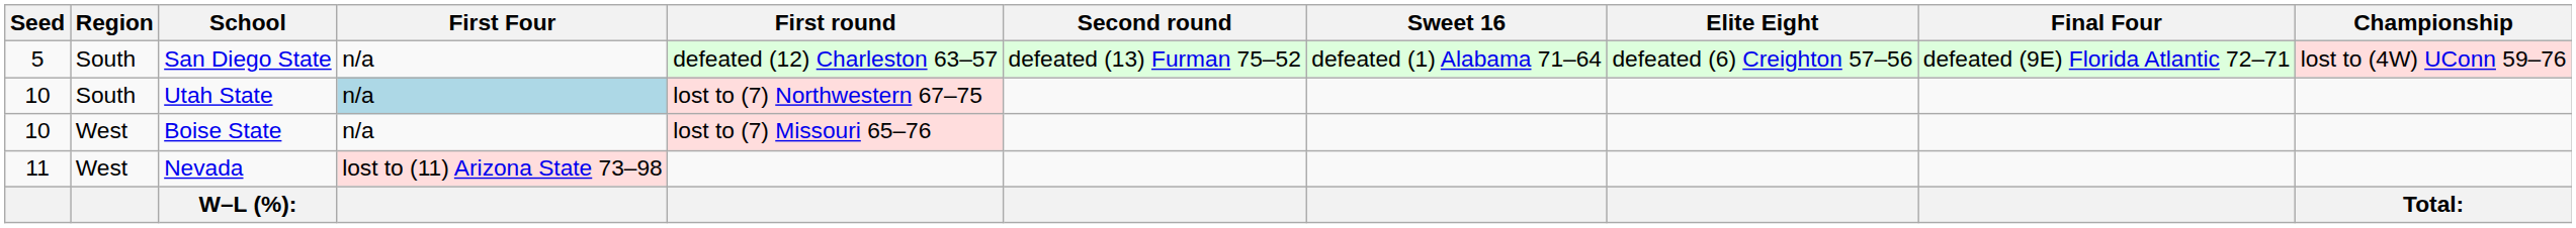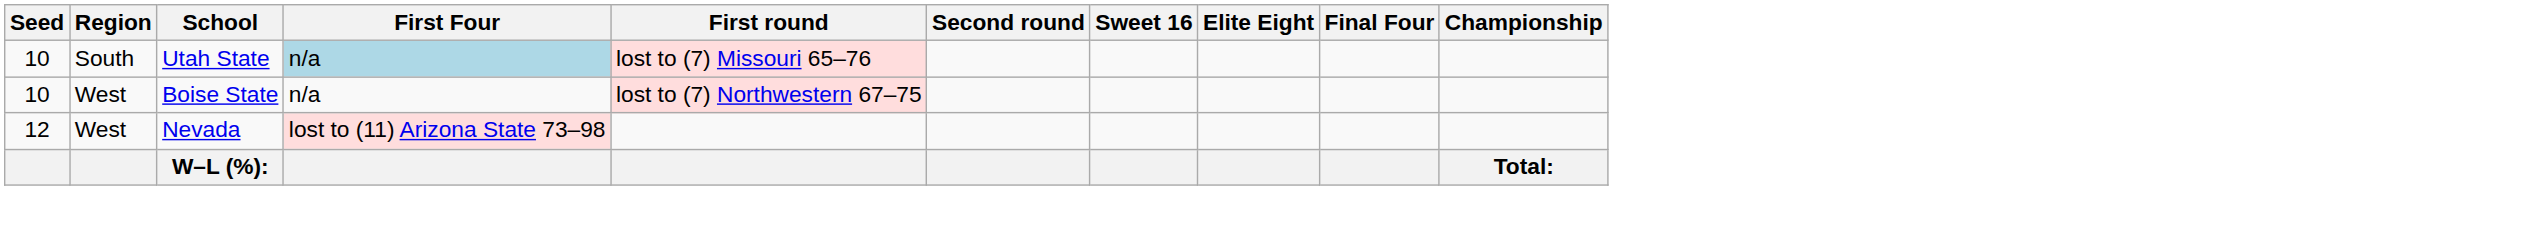- row: 5 | South | San Diego State | n/a | defeated (12) Charleston 63–57 | defeated (13) Furman 75–52 | defeated (1) Alabama 71–64 | defeated (6) Creighton 57–56 | defeated (9E) Florida Atlantic 72–71 | lost to (4W) UConn 59–76
Utah State | First round: lost to (7) Northwestern 67–75 -> lost to (7) Missouri 65–76
Boise State | First round: lost to (7) Missouri 65–76 -> lost to (7) Northwestern 67–75
Nevada | Seed: 11 -> 12
